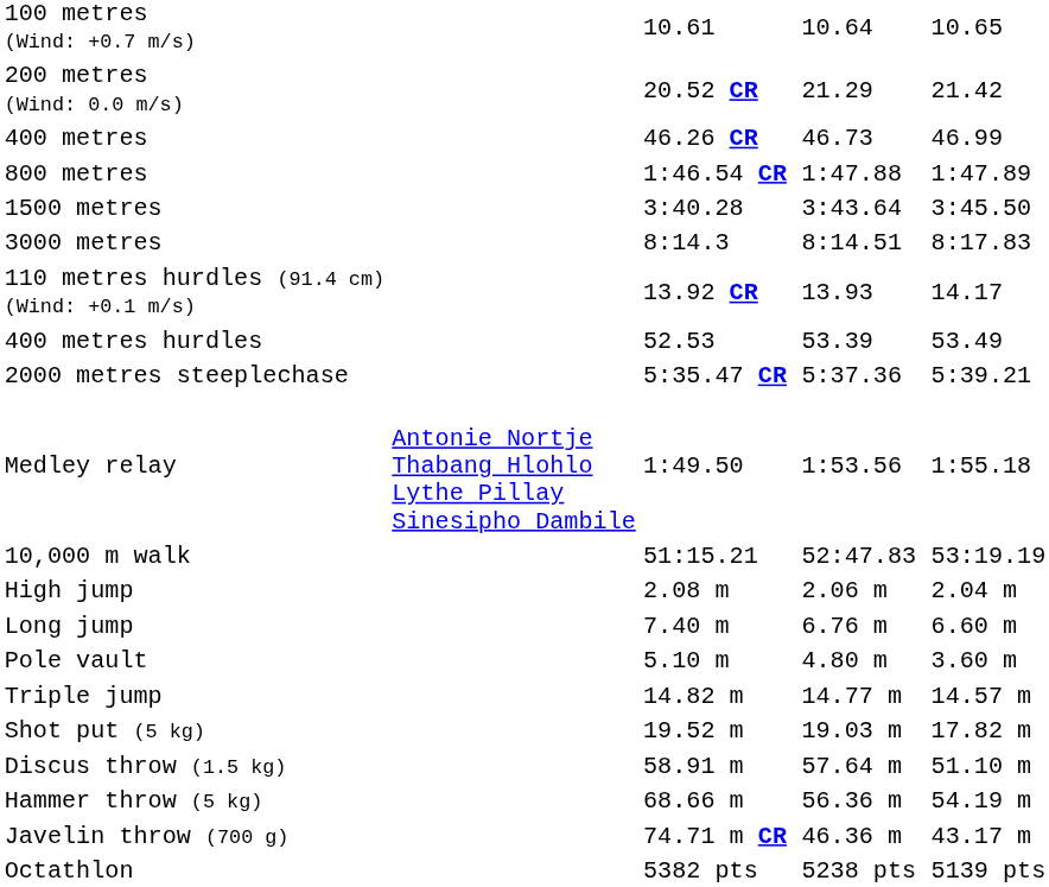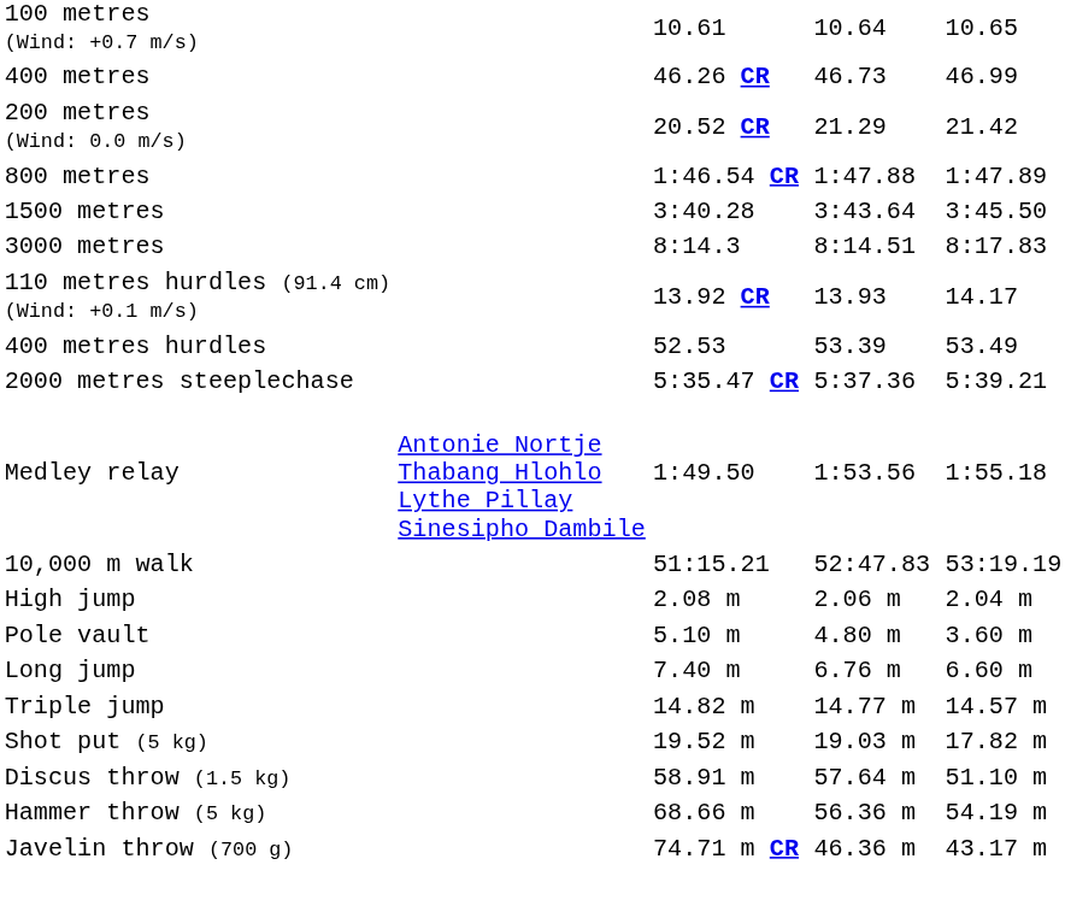rows swapped: 200 metres (Wind: 0.0 m/s) <-> 400 metres
rows swapped: Pole vault <-> Long jump
- row: Octathlon | 5382 pts | 5238 pts | 5139 pts
